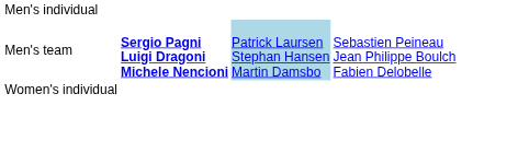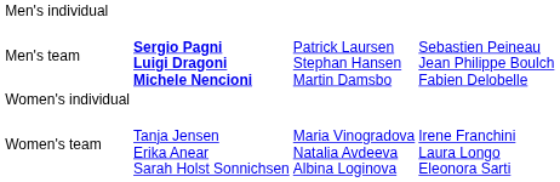Men's team | column 3: lightblue background -> no background
+ row: Women's team | Tanja Jensen Erika Anear Sarah Holst Sonnichsen | Maria Vinogradova Natalia Avdeeva Albina Loginova | Irene Franchini Laura Longo Eleonora Sarti
